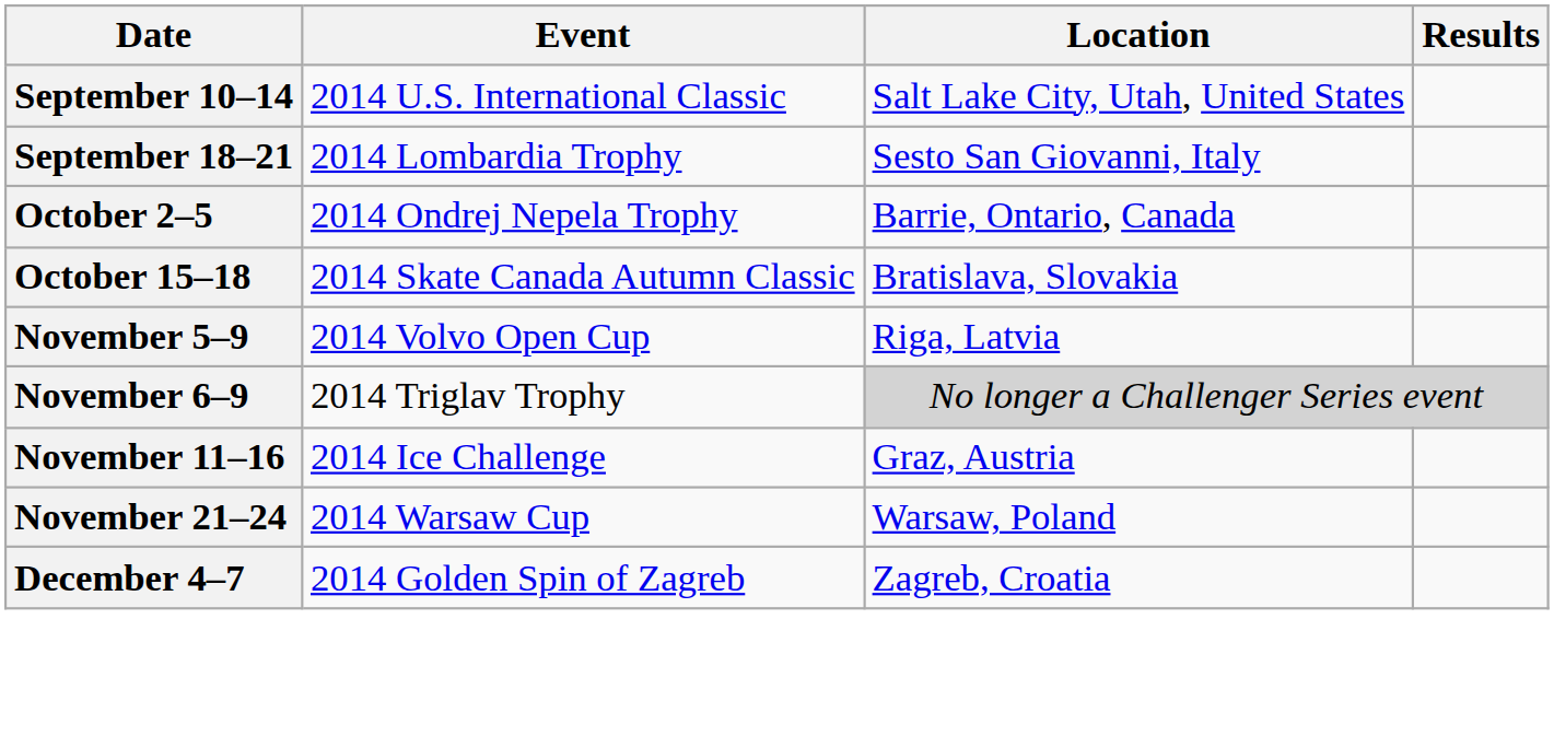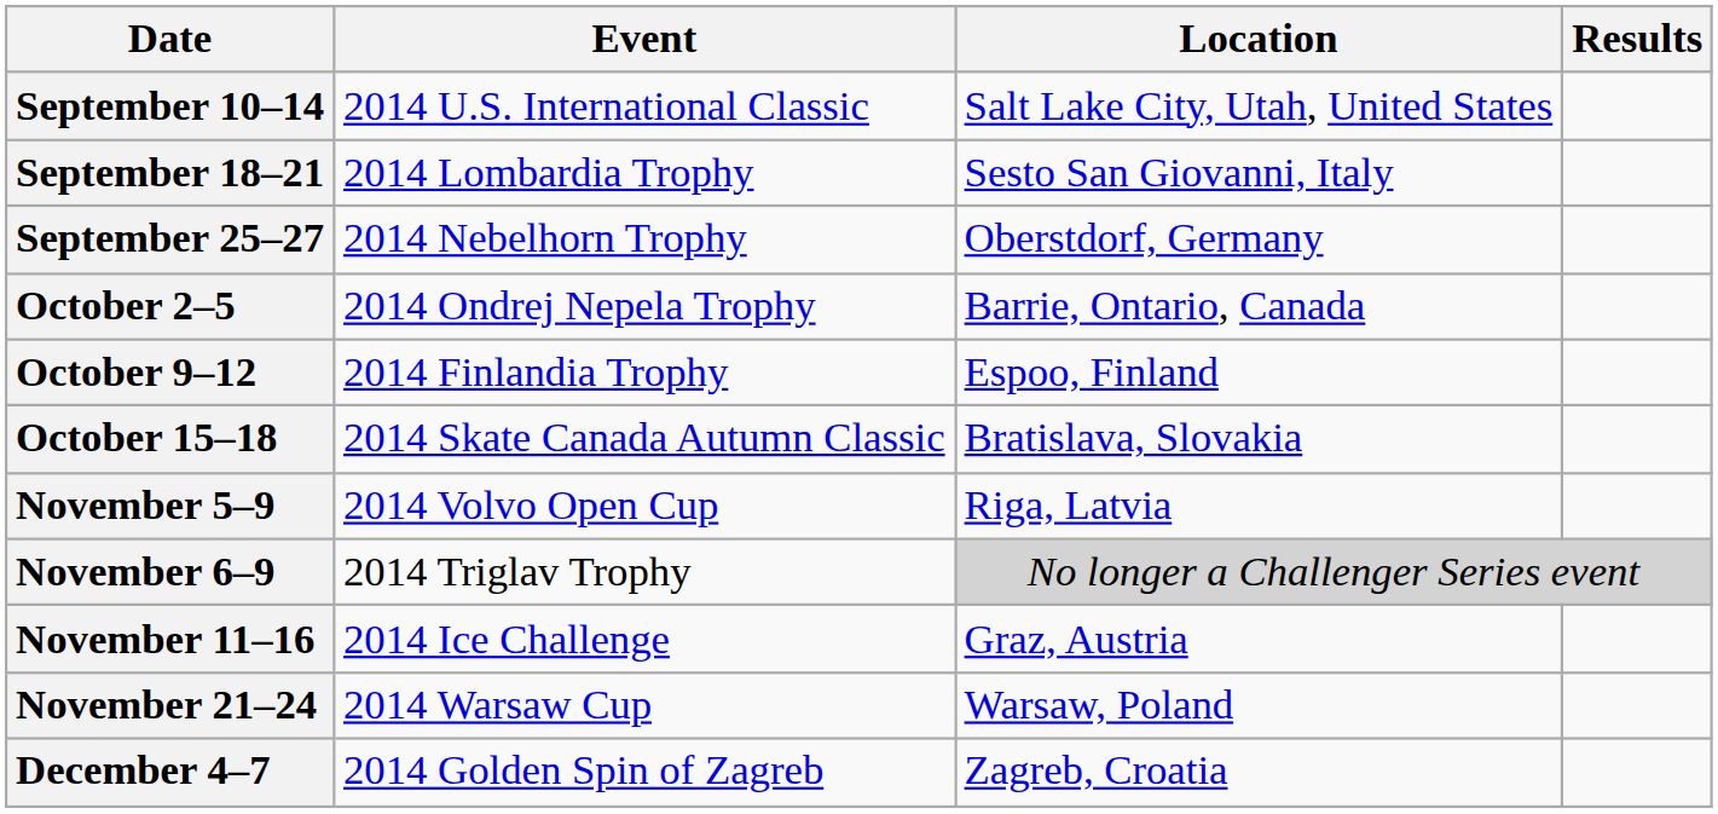+ row: September 25–27 | 2014 Nebelhorn Trophy | Oberstdorf, Germany
+ row: October 9–12 | 2014 Finlandia Trophy | Espoo, Finland
